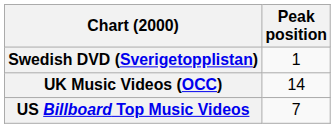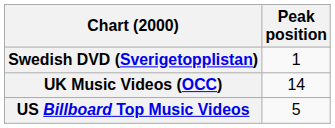US Billboard Top Music Videos | Peak position: 7 -> 5
